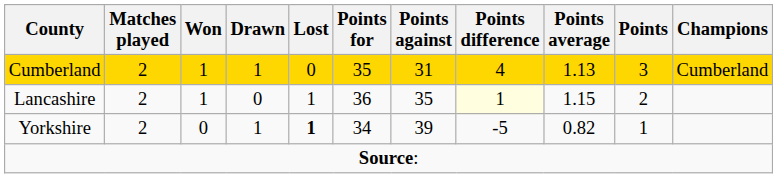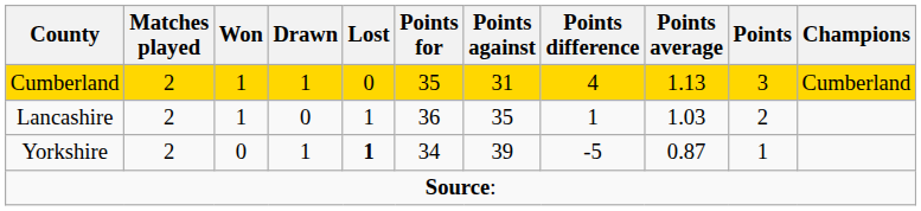Lancashire | Points difference: lightyellow background -> no background
Lancashire | Points average: 1.15 -> 1.03
Yorkshire | Points average: 0.82 -> 0.87
